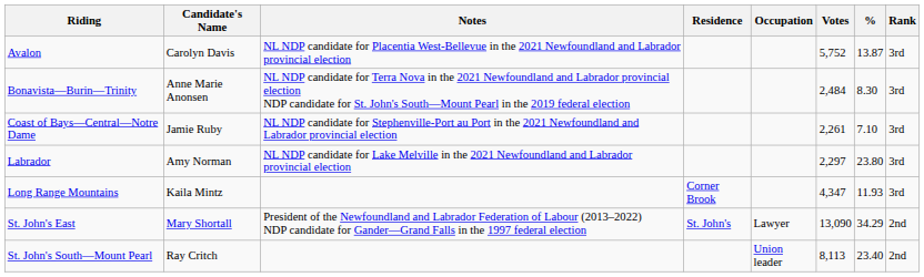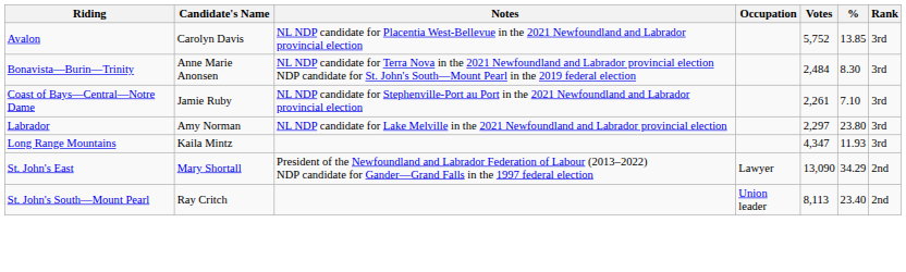- column: Residence | Corner Brook | St. John's
Avalon | %: 13.87 -> 13.85
